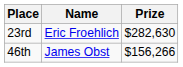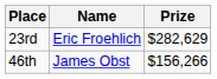23rd | Prize: $282,630 -> $282,629
